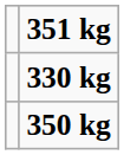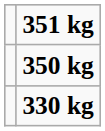rows swapped: 350 kg <-> 330 kg
